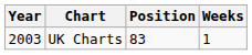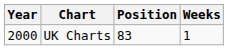UK Charts | Year: 2003 -> 2000
